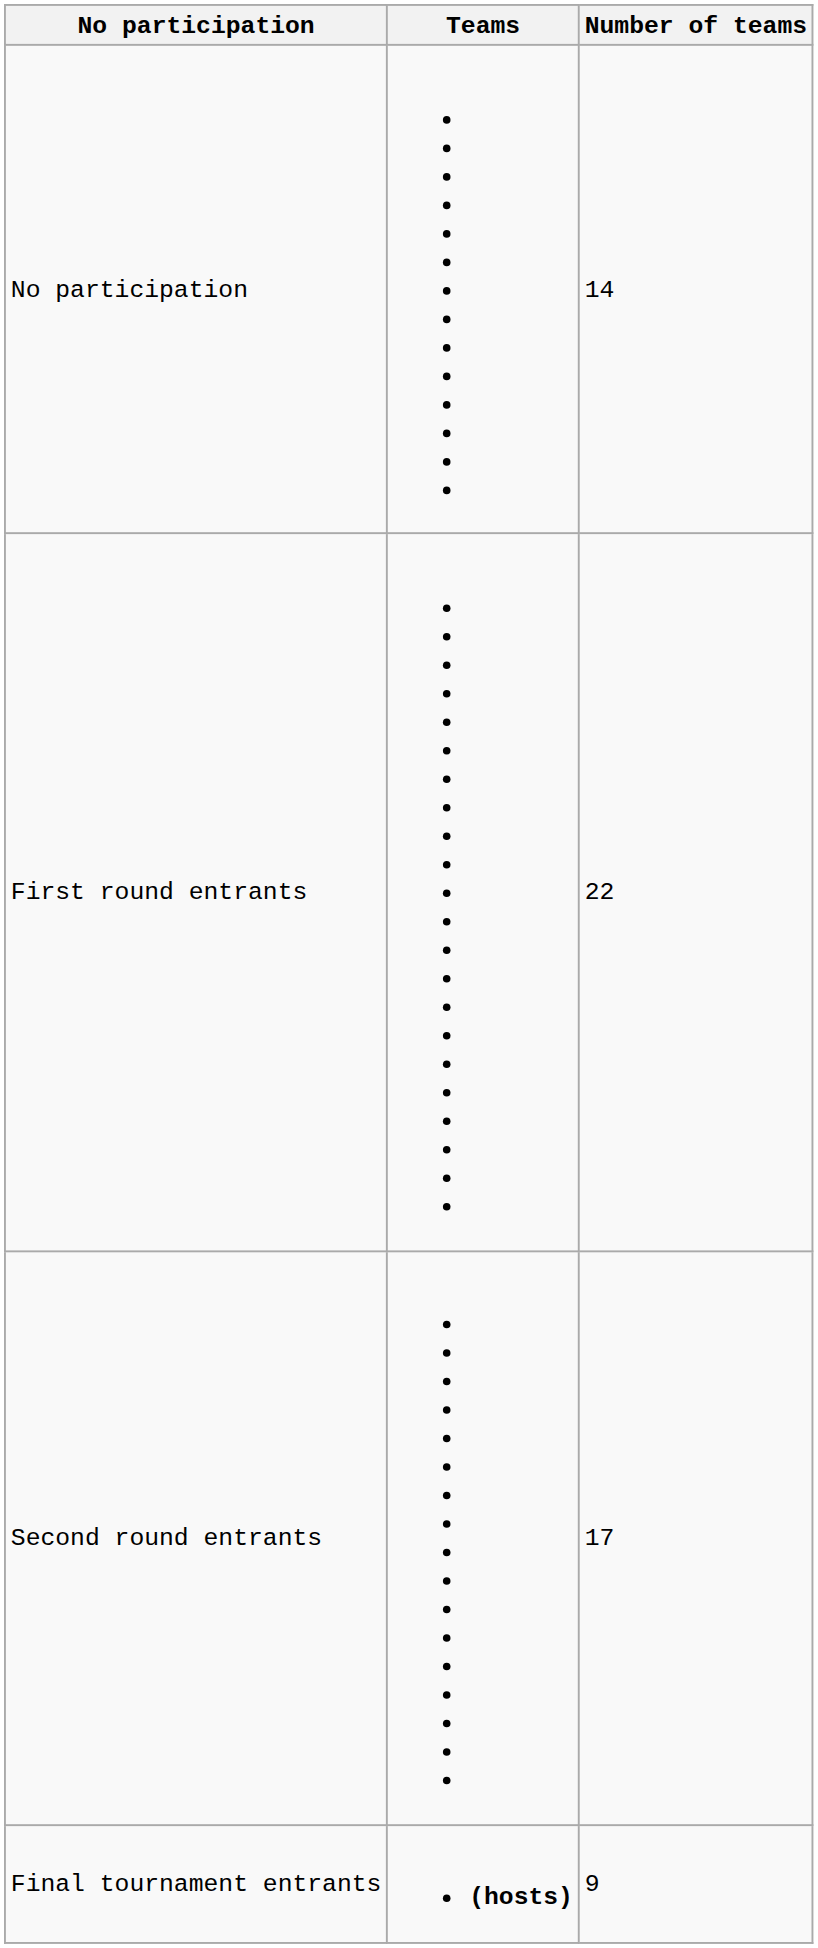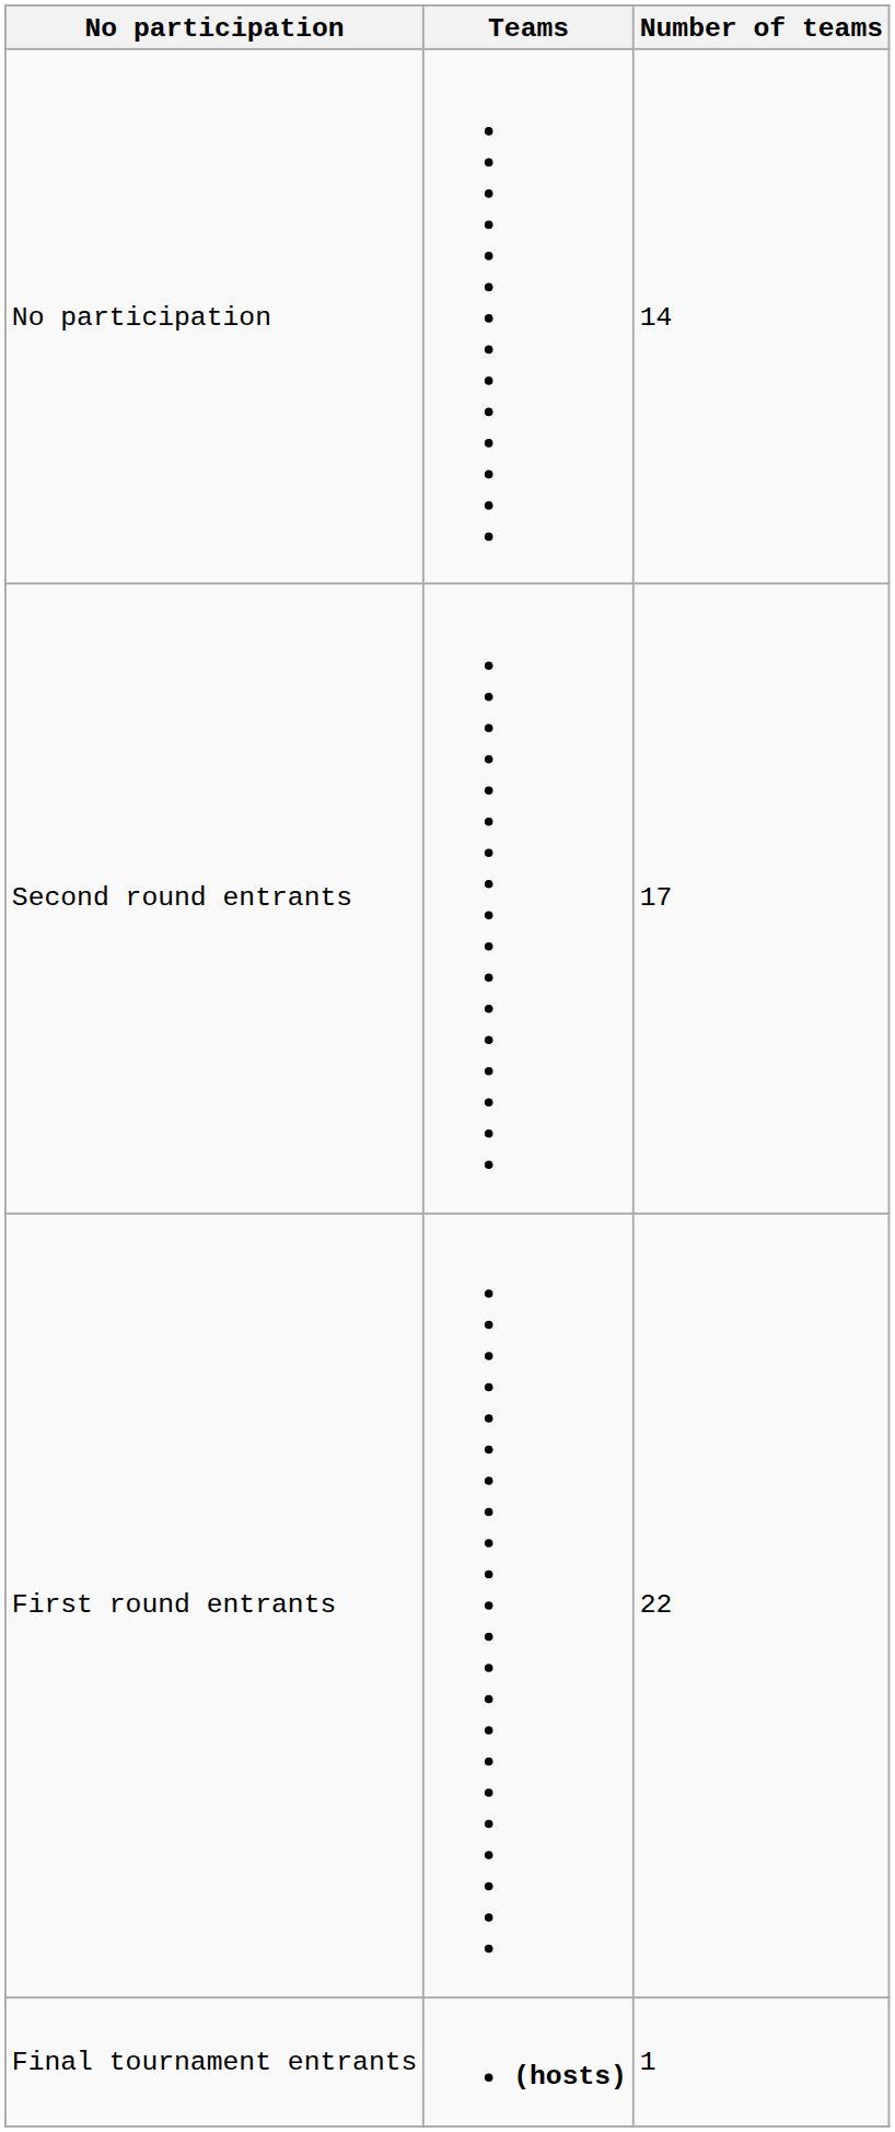rows swapped: First round entrants <-> Second round entrants
Final tournament entrants | Number of teams: 9 -> 1
